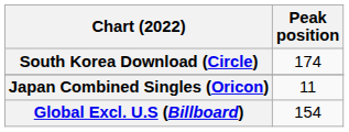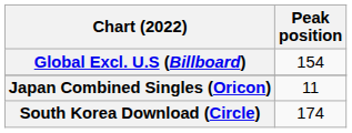rows swapped: Global Excl. U.S (Billboard) <-> South Korea Download (Circle)
